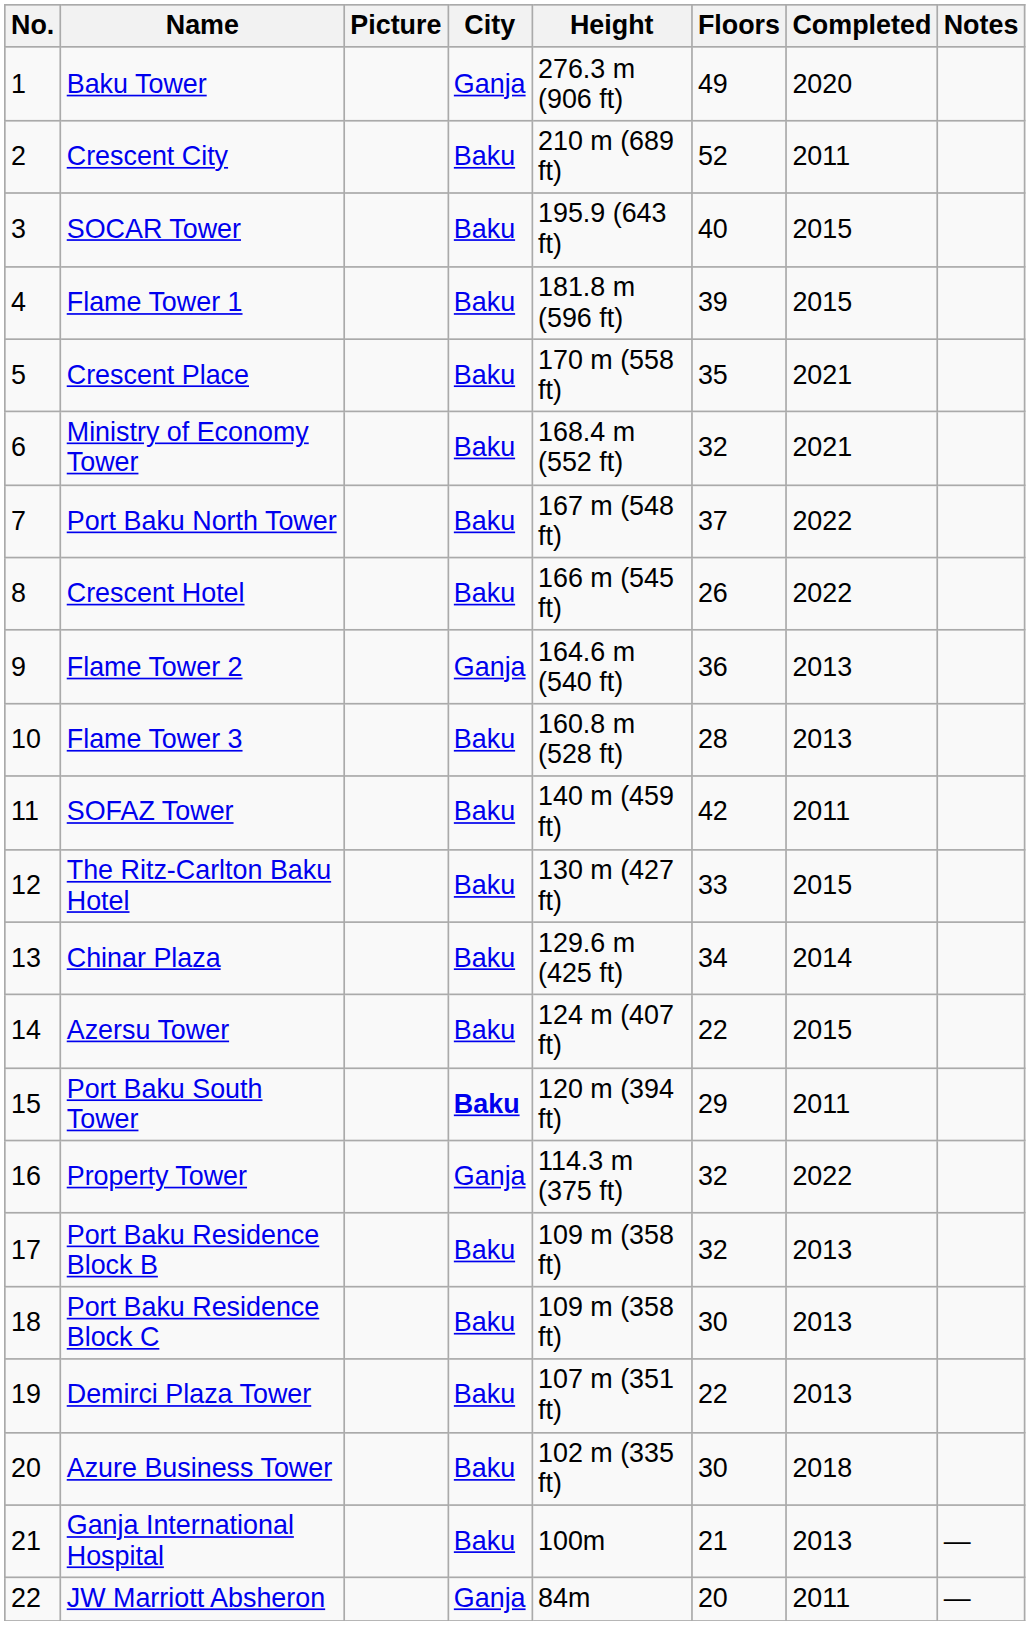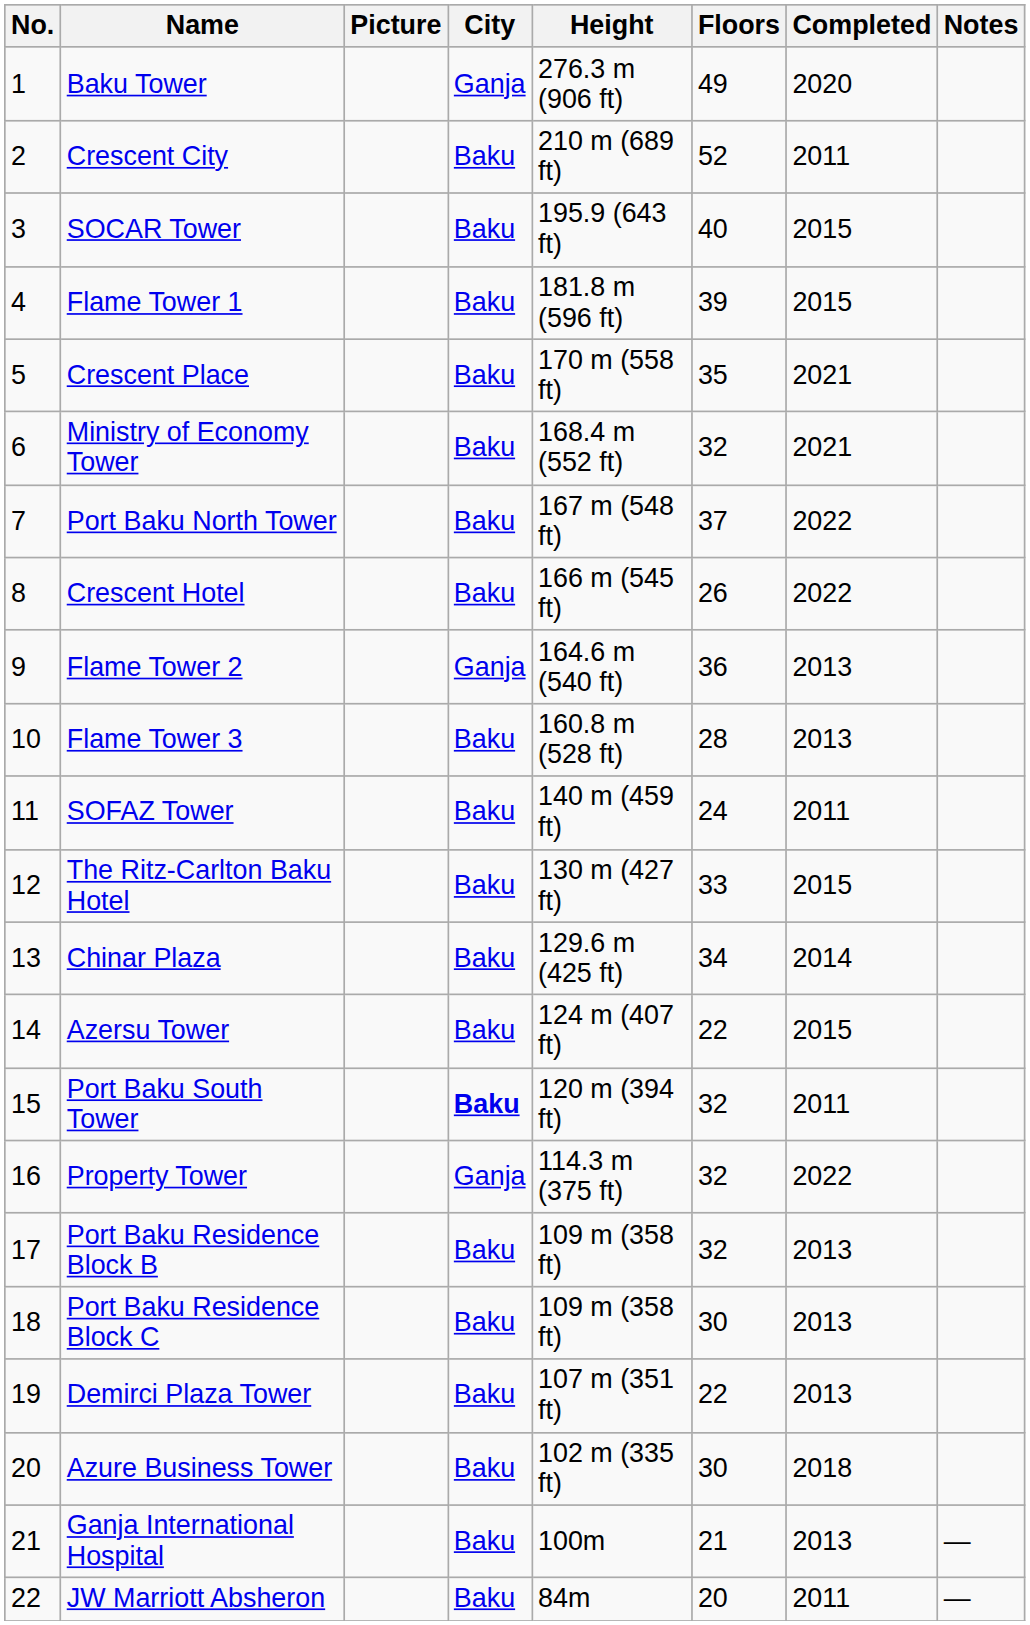SOFAZ Tower | Floors: 42 -> 24
Port Baku South Tower | Floors: 29 -> 32
JW Marriott Absheron | City: Ganja -> Baku
